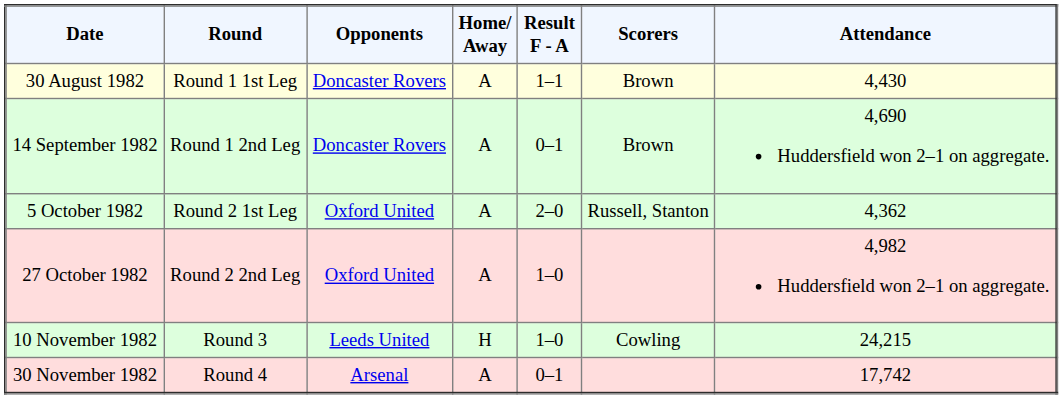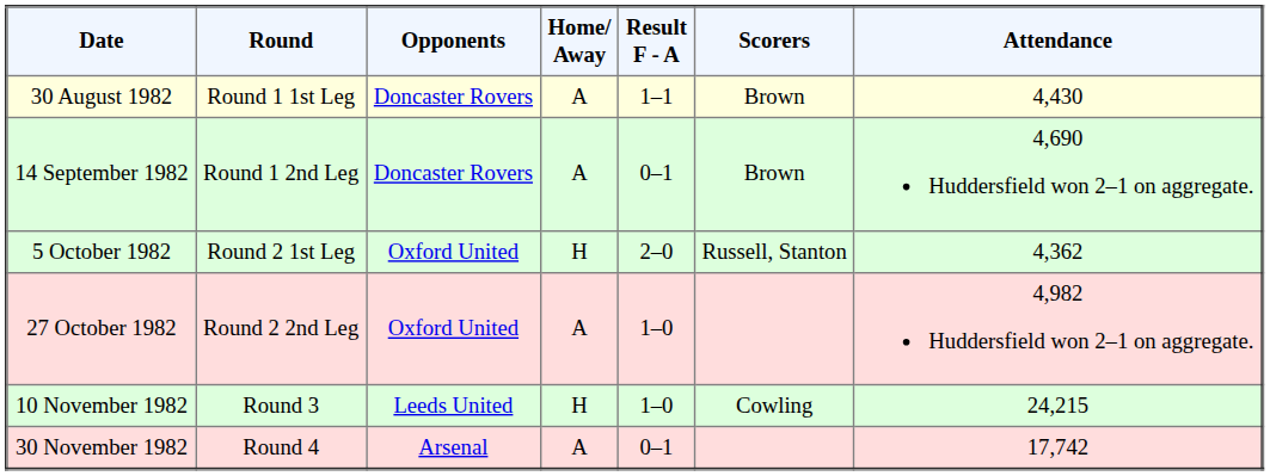5 October 1982 | Home/ Away: A -> H
